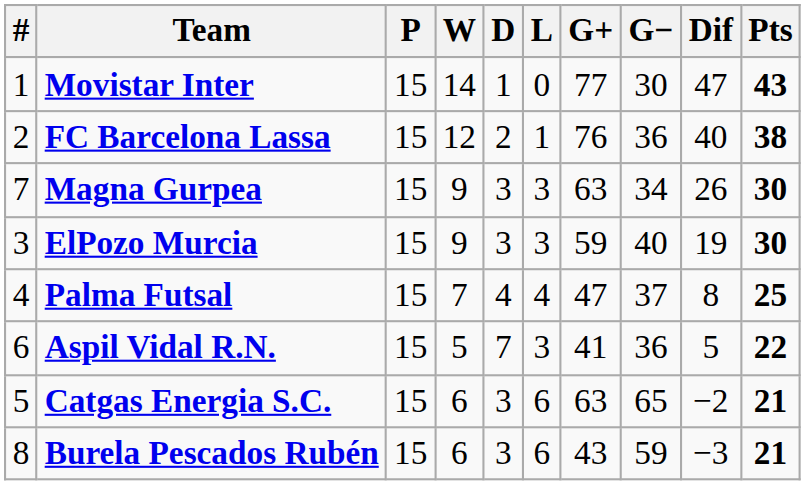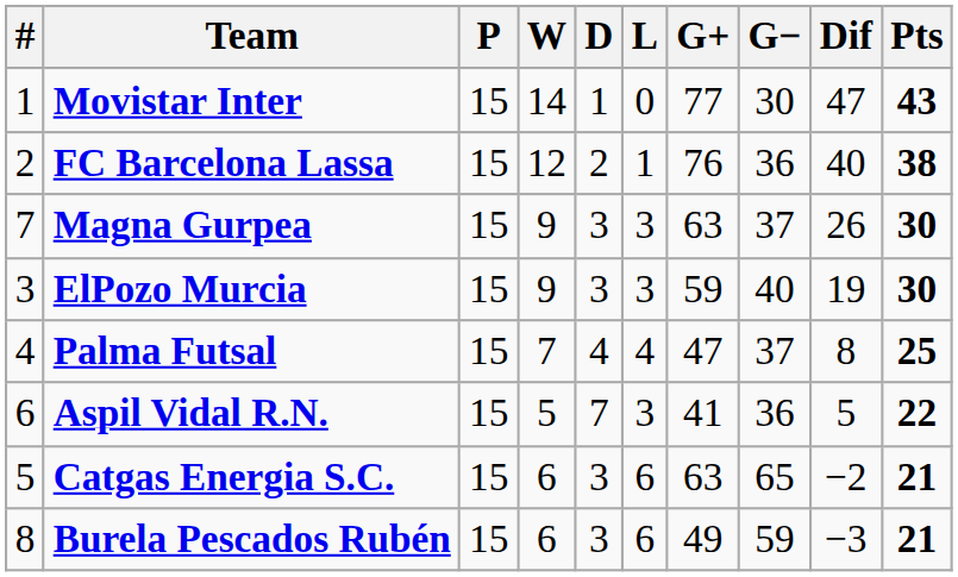Magna Gurpea | G−: 34 -> 37
Burela Pescados Rubén | G+: 43 -> 49
